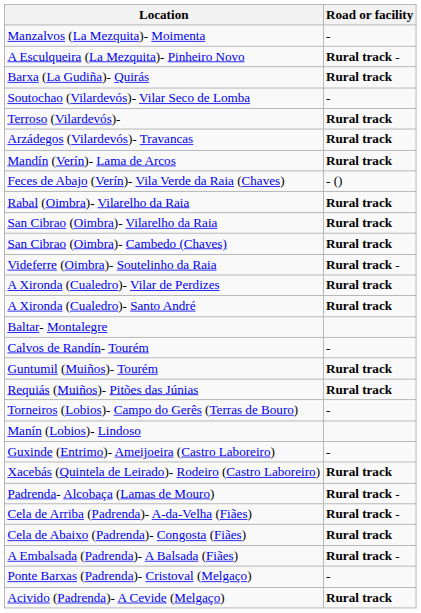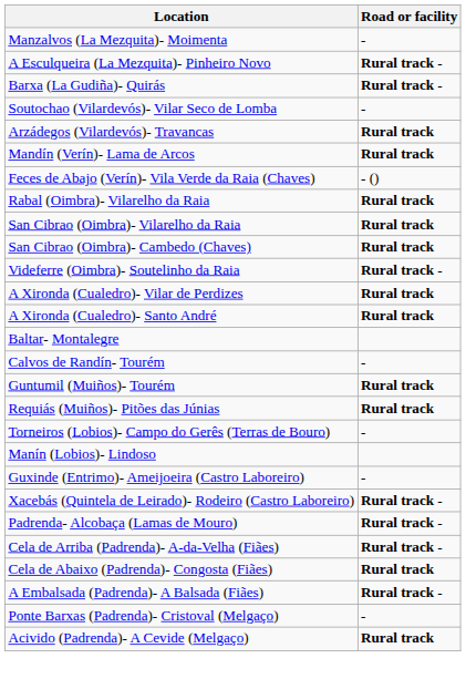Barxa (La Gudiña)- Quirás | Road or facility: Rural track -> Rural track -
- row: Terroso (Vilardevós)- | Rural track
Xacebás (Quintela de Leirado)- Rodeiro (Castro Laboreiro) | Road or facility: Rural track -> Rural track -
